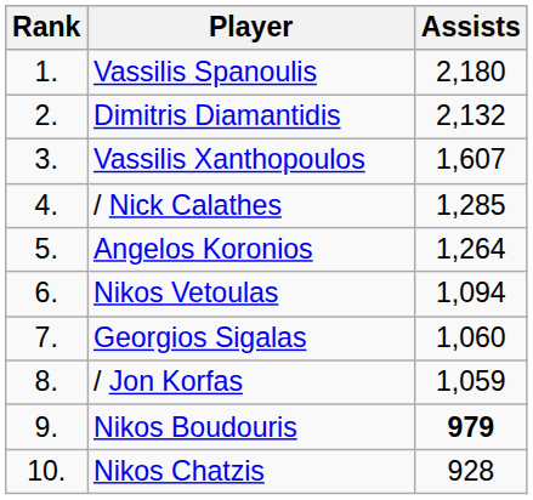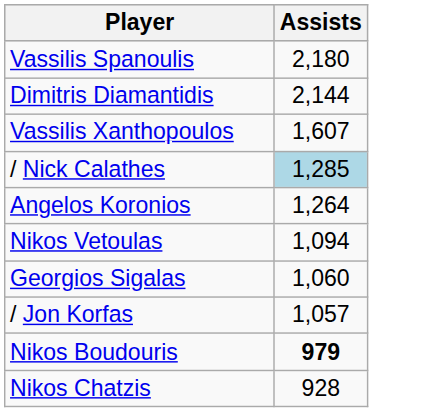- column: Rank | 1. | 2. | 3. | 4. | 5. | 6. | 7. | 8. | 9. | 10.
Dimitris Diamantidis | Assists: 2,132 -> 2,144
/ Nick Calathes | Assists: no background -> lightblue background
/ Jon Korfas | Assists: 1,059 -> 1,057
